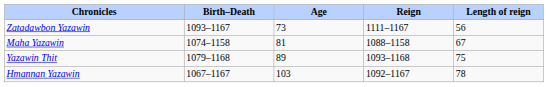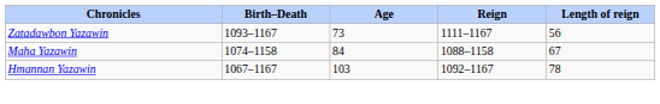Maha Yazawin | Age: 81 -> 84
- row: Yazawin Thit | 1079–1168 | 89 | 1093–1168 | 75
